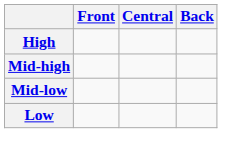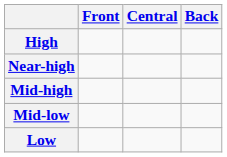+ row: Near-high
